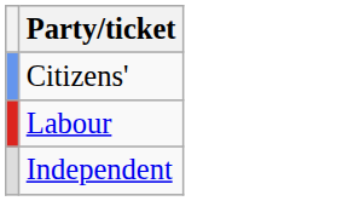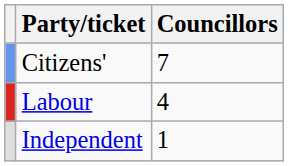+ column: Councillors | 7 | 4 | 1
